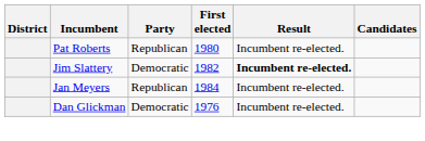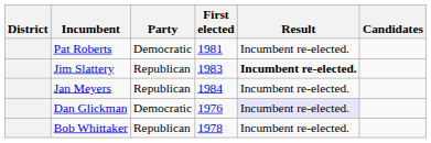Pat Roberts | Party: Republican -> Democratic
Pat Roberts | First elected: 1980 -> 1981
Jim Slattery | Party: Democratic -> Republican
Jim Slattery | First elected: 1982 -> 1983
Dan Glickman | Result: no background -> lavender background
+ row: Bob Whittaker | Republican | 1978 | Incumbent re-elected.
